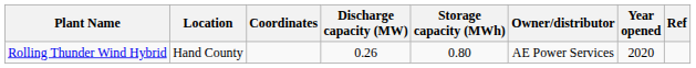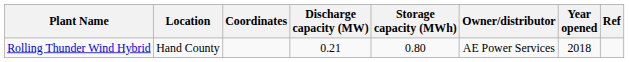Rolling Thunder Wind Hybrid | Discharge capacity (MW): 0.26 -> 0.21
Rolling Thunder Wind Hybrid | Year opened: 2020 -> 2018
